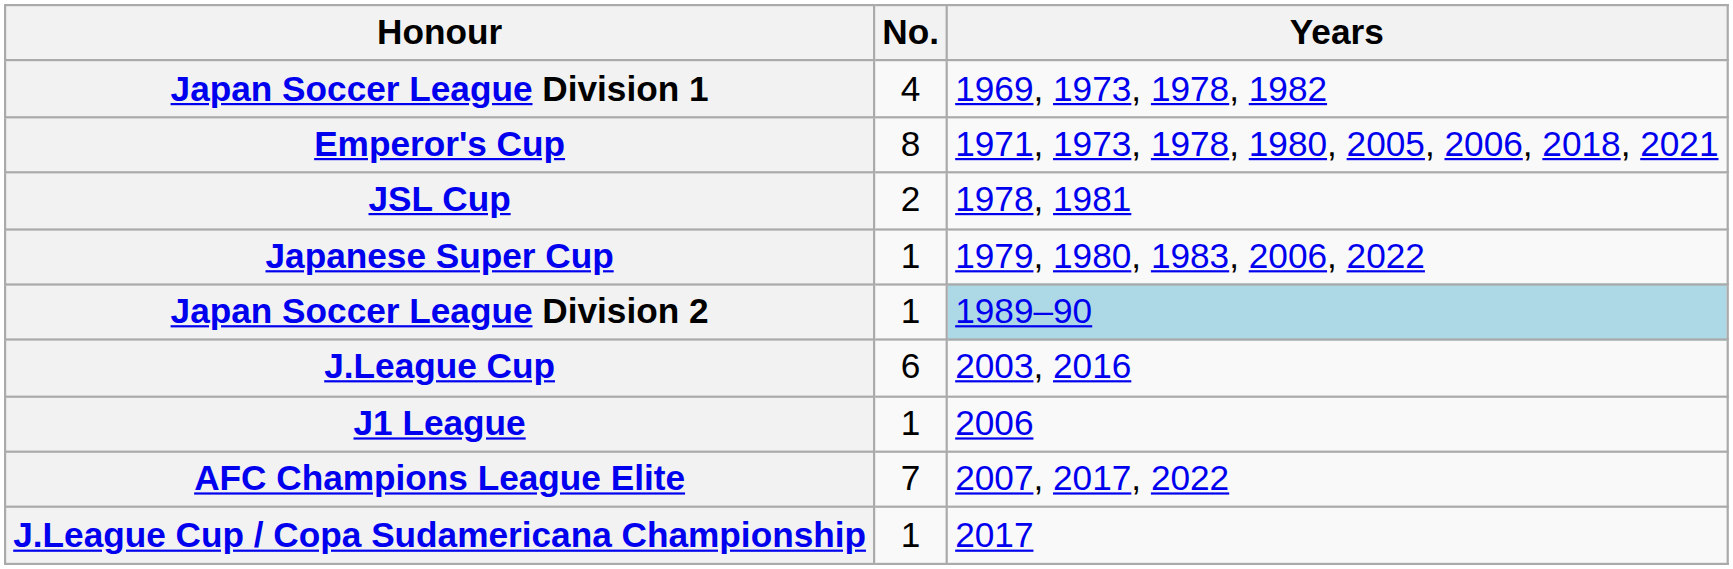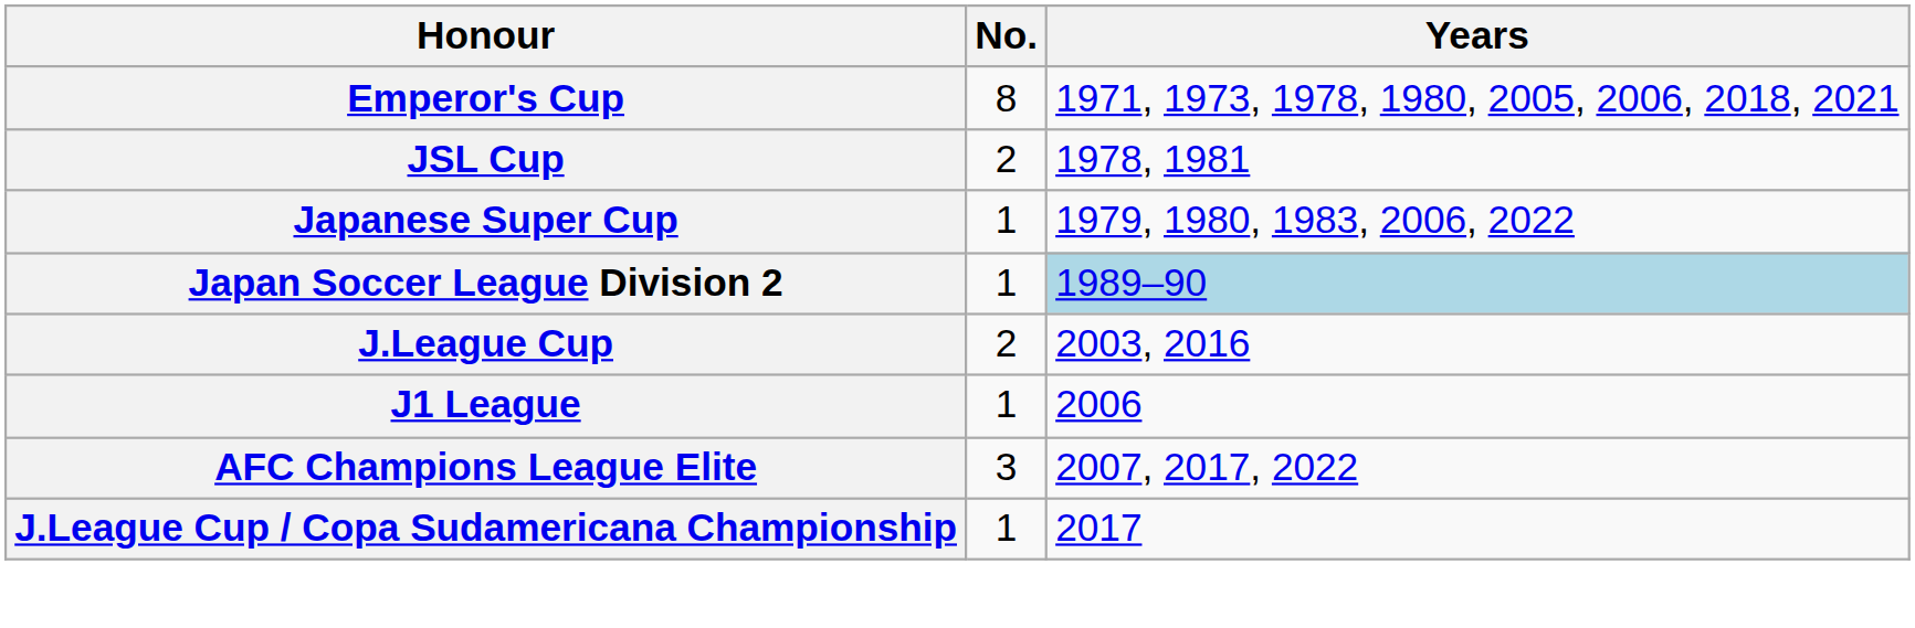- row: Japan Soccer League Division 1 | 4 | 1969, 1973, 1978, 1982
J.League Cup | No.: 6 -> 2
AFC Champions League Elite | No.: 7 -> 3
